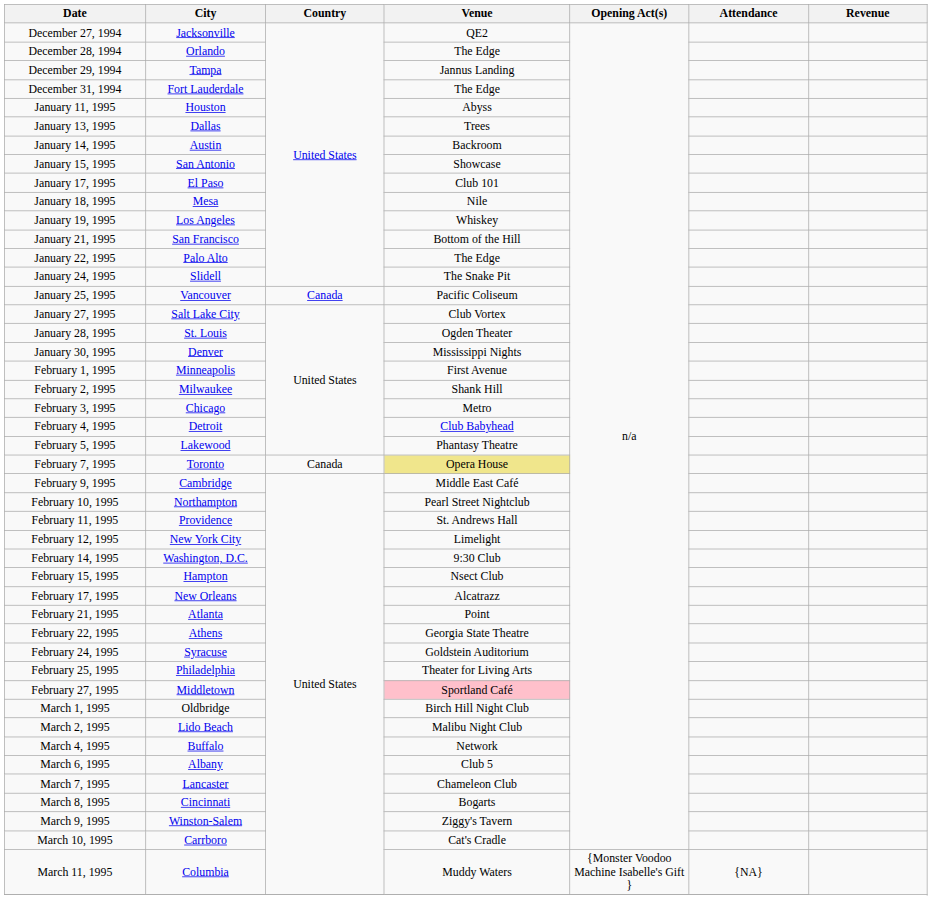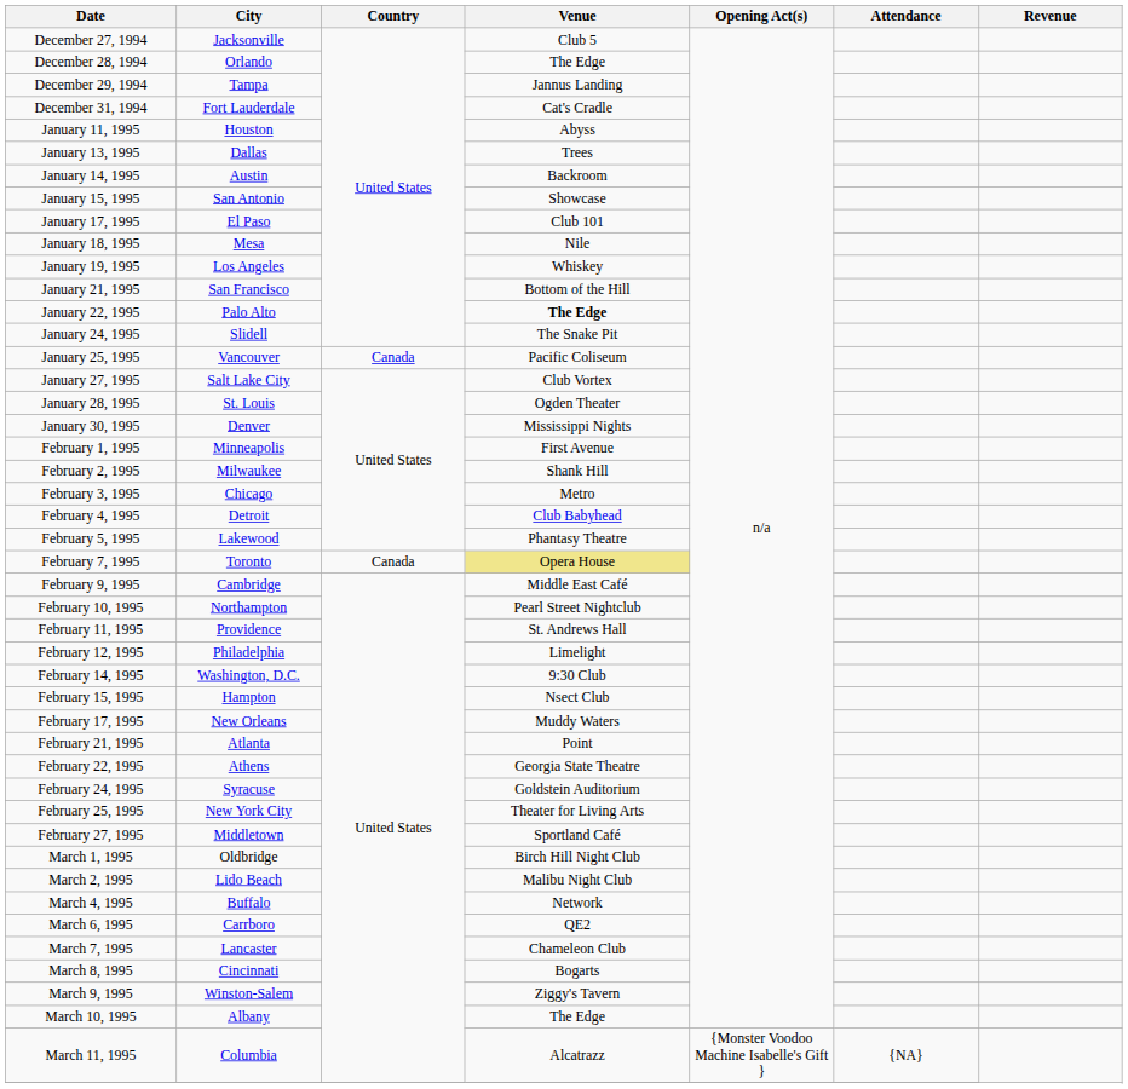December 27, 1994 | Venue: QE2 -> Club 5
December 31, 1994 | Venue: The Edge -> Cat's Cradle
January 22, 1995 | Venue: normal -> bold
February 12, 1995 | City: New York City -> Philadelphia
February 17, 1995 | Venue: Alcatrazz -> Muddy Waters
February 25, 1995 | City: Philadelphia -> New York City
February 27, 1995 | Venue: pink background -> no background
March 6, 1995 | City: Albany -> Carrboro
March 6, 1995 | Venue: Club 5 -> QE2
March 10, 1995 | City: Carrboro -> Albany
March 10, 1995 | Venue: Cat's Cradle -> The Edge
March 11, 1995 | Venue: Muddy Waters -> Alcatrazz
